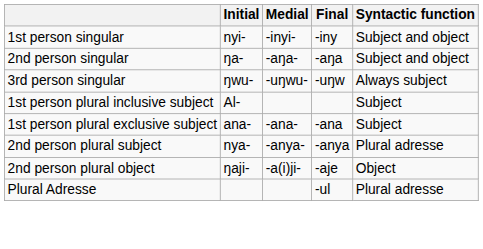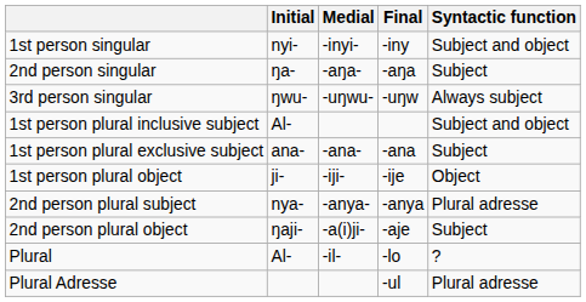2nd person singular | Syntactic function: Subject and object -> Subject
1st person plural inclusive subject | Syntactic function: Subject -> Subject and object
+ row: 1st person plural object | ji- | -iji- | -ije | Object
2nd person plural object | Syntactic function: Object -> Subject
+ row: Plural | Al- | -il- | -lo | ?
